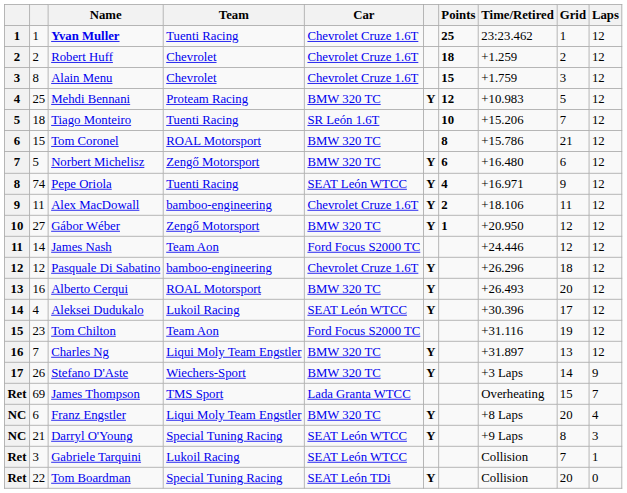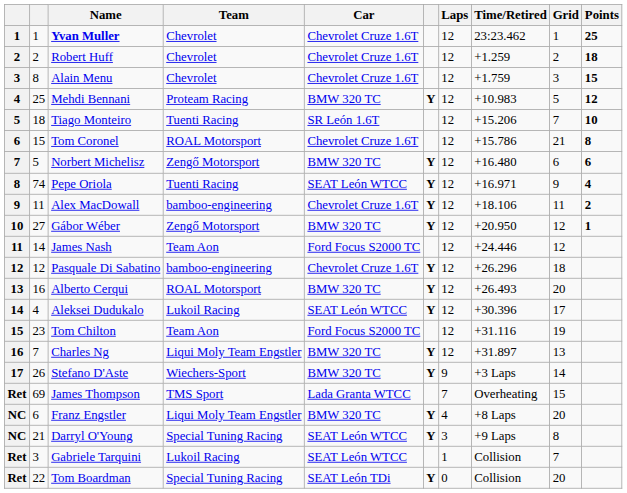columns swapped: Laps <-> Points
Yvan Muller | Team: Tuenti Racing -> Chevrolet
Tom Coronel | Car: BMW 320 TC -> Chevrolet Cruze 1.6T
